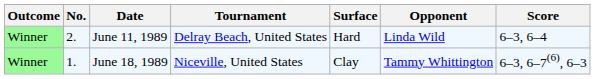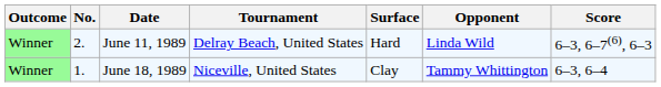June 11, 1989 | Score: 6–3, 6–4 -> 6–3, 6–7(6), 6–3
June 18, 1989 | Score: 6–3, 6–7(6), 6–3 -> 6–3, 6–4
